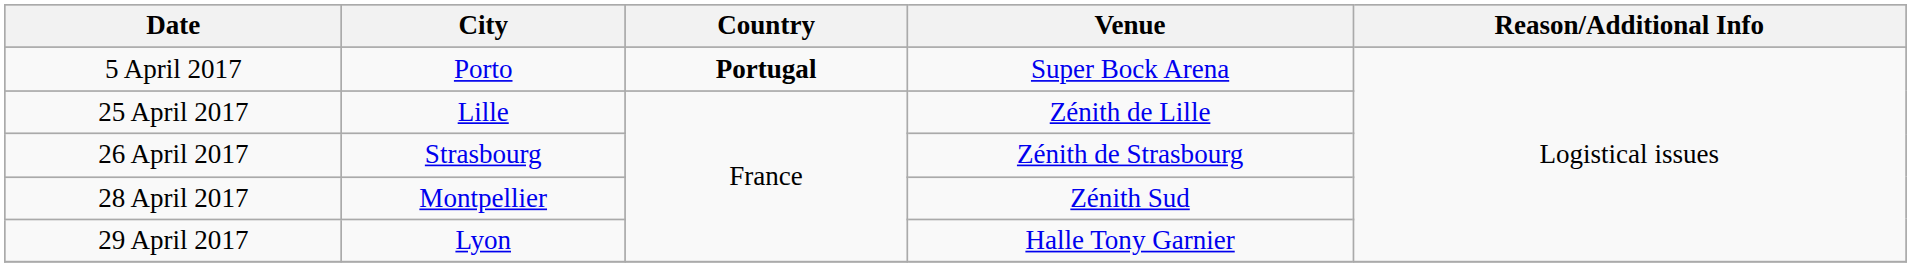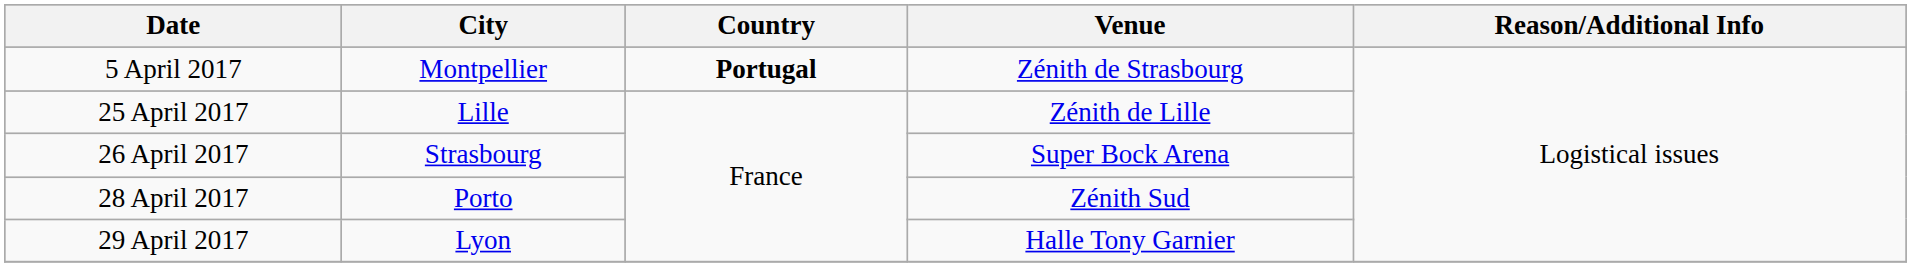5 April 2017 | City: Porto -> Montpellier
5 April 2017 | Venue: Super Bock Arena -> Zénith de Strasbourg
26 April 2017 | Venue: Zénith de Strasbourg -> Super Bock Arena
28 April 2017 | City: Montpellier -> Porto
